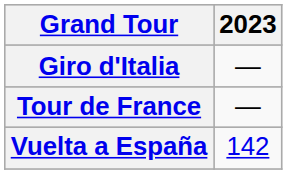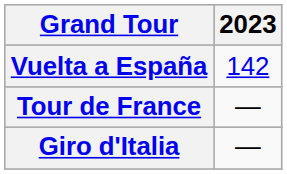rows swapped: Giro d'Italia <-> Vuelta a España
